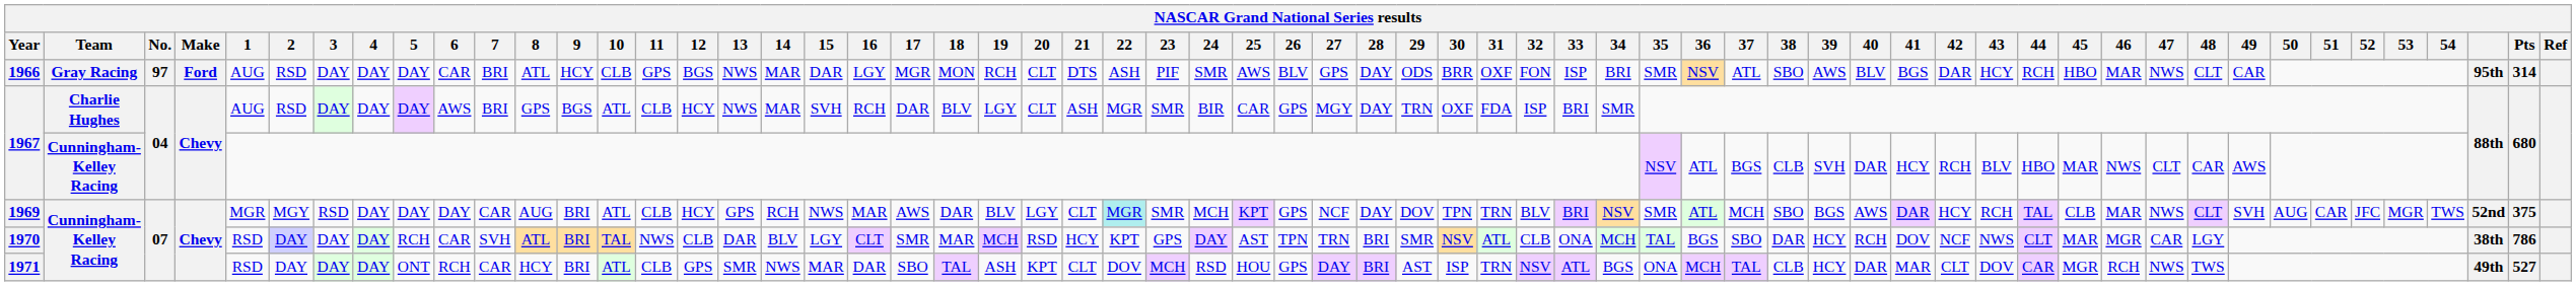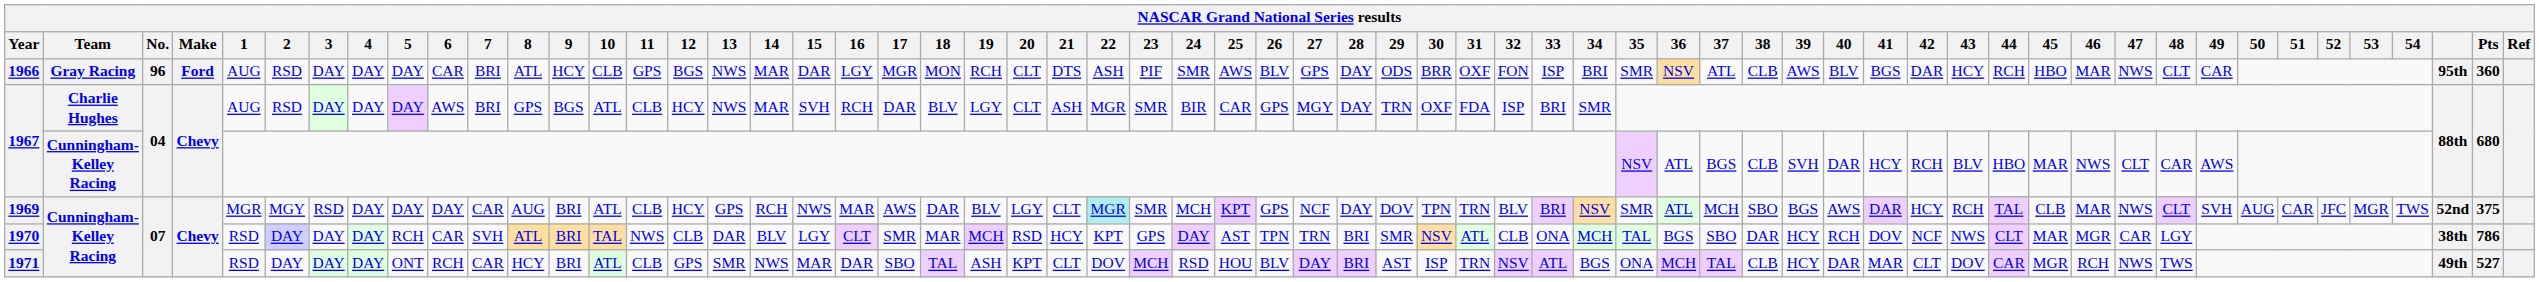1966 | No.: 97 -> 96
1966 | 38: SBO -> CLB
1966 | Pts: 314 -> 360
1971 | 26: GPS -> BLV
